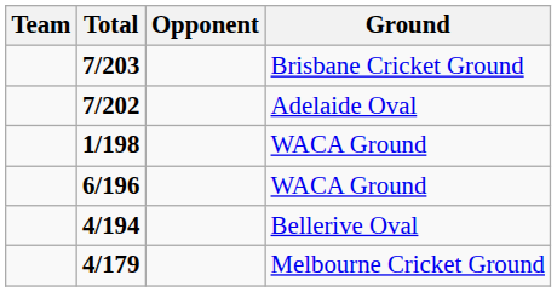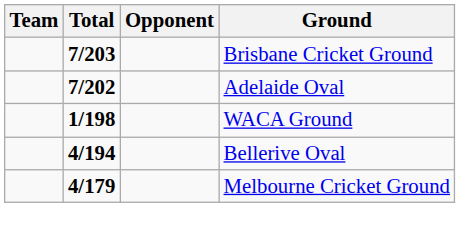- row: 6/196 | WACA Ground
